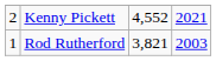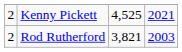Kenny Pickett | column 3: 4,552 -> 4,525
Rod Rutherford | column 1: 1 -> 2
